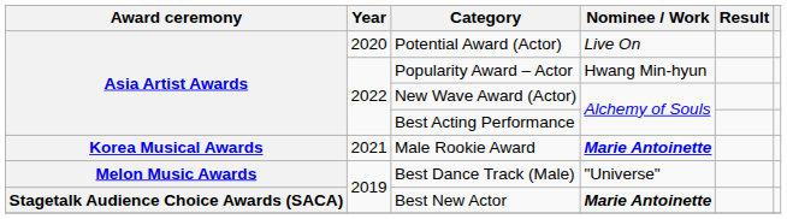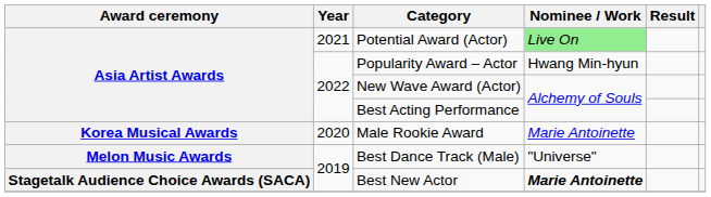Potential Award (Actor) | Year: 2020 -> 2021
Potential Award (Actor) | Nominee / Work: no background -> lightgreen background
Male Rookie Award | Year: 2021 -> 2020
Male Rookie Award | Nominee / Work: bold -> normal
